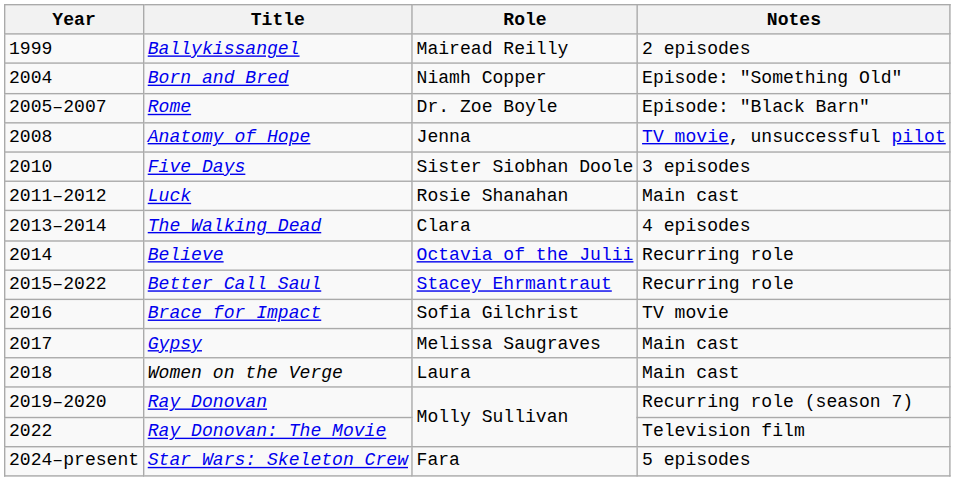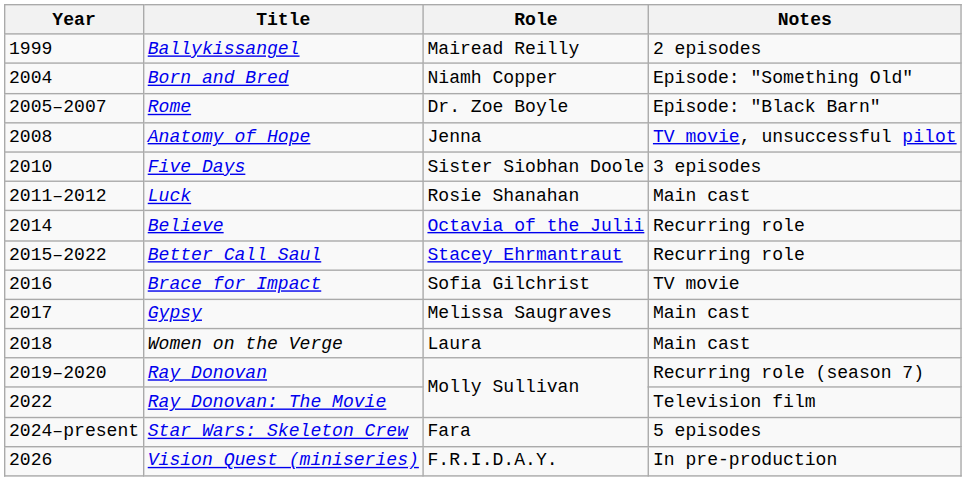- row: 2013–2014 | The Walking Dead | Clara | 4 episodes
+ row: 2026 | Vision Quest (miniseries) | F.R.I.D.A.Y. | In pre-production
